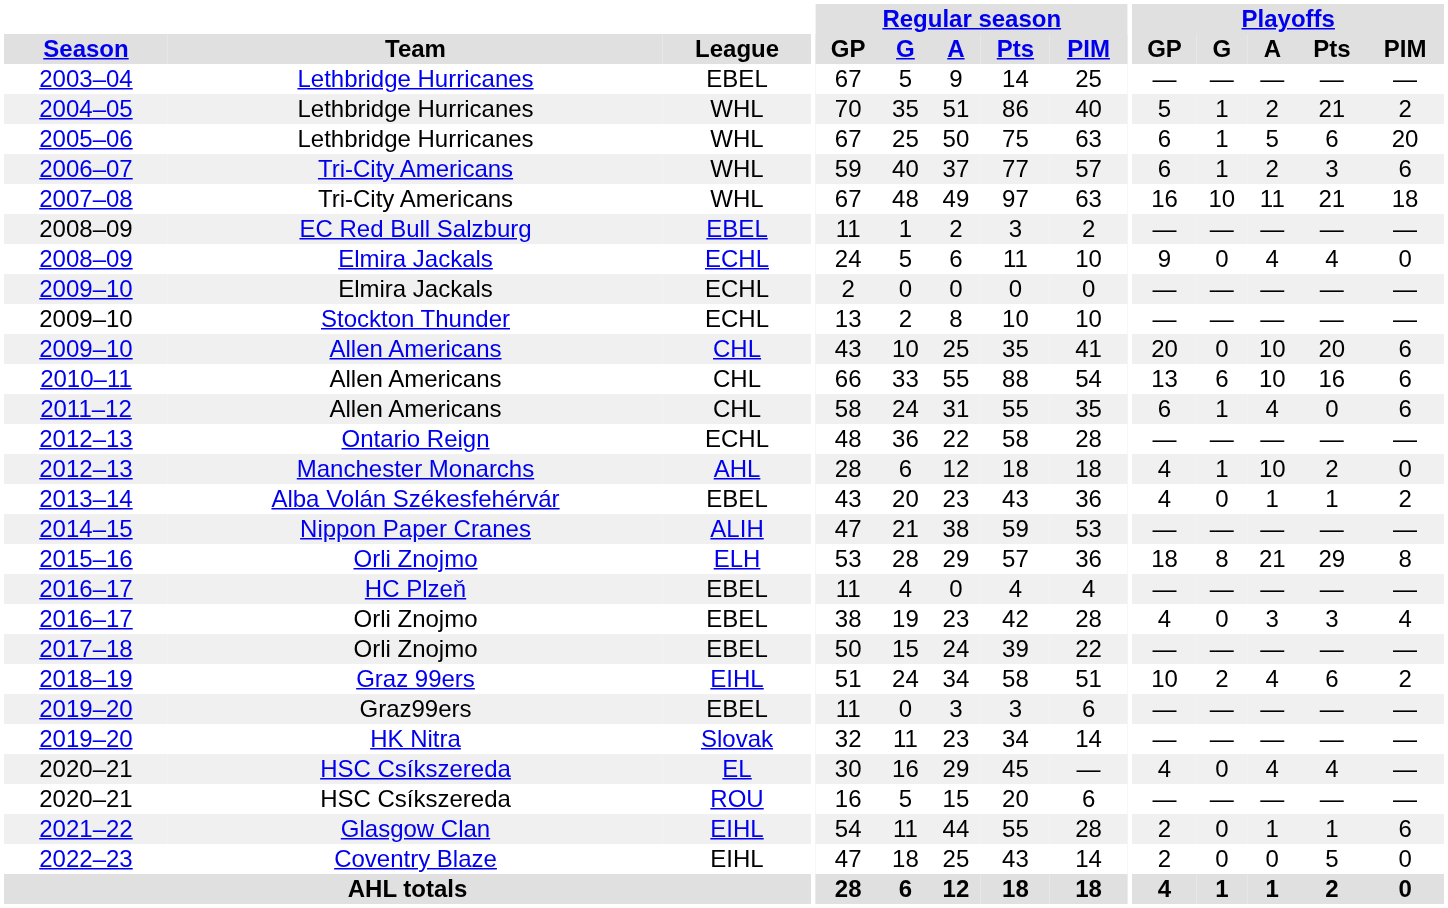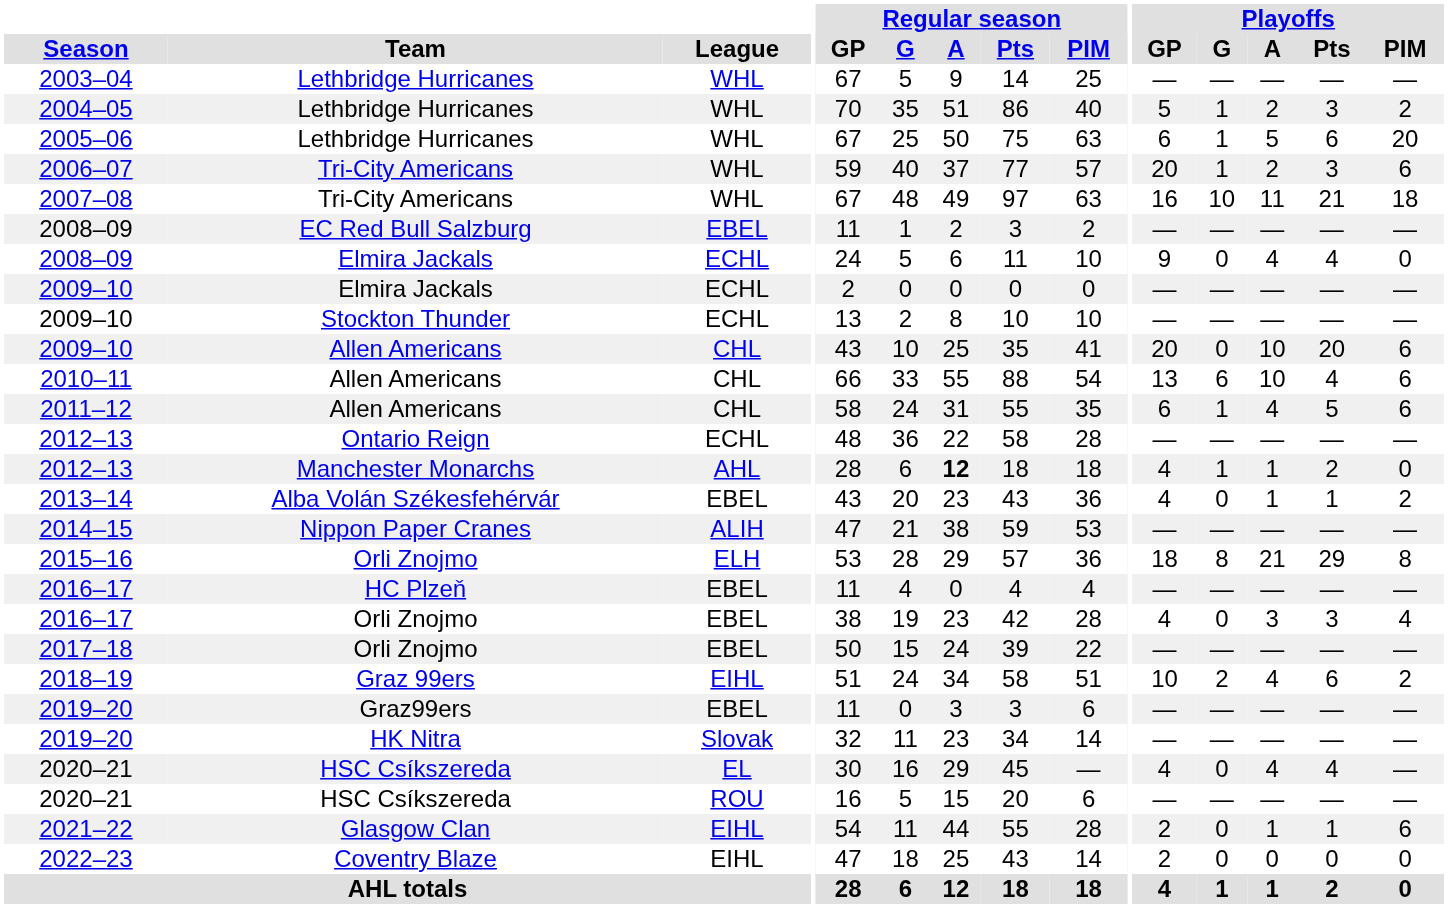2003–04 | League: EBEL -> WHL
2004–05 | Playoffs / Pts: 21 -> 3
2006–07 | Playoffs / GP: 6 -> 20
2010–11 | Playoffs / Pts: 16 -> 4
2011–12 | Playoffs / Pts: 0 -> 5
2012–13 / Manchester Monarchs | Regular season / A: normal -> bold
2012–13 / Manchester Monarchs | Playoffs / A: 10 -> 1
2022–23 | Playoffs / Pts: 5 -> 0
